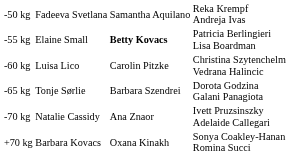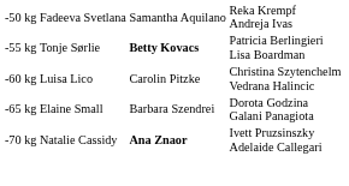-55 kg | column 2: Elaine Small -> Tonje Sørlie
-65 kg | column 2: Tonje Sørlie -> Elaine Small
-70 kg | column 3: normal -> bold
- row: +70 kg | Barbara Kovacs | Oxana Kinakh | Sonya Coakley-Hanan Romina Succi
